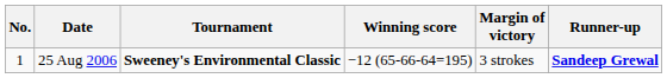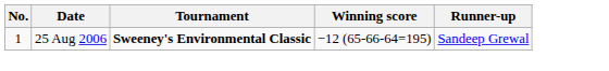- column: Margin of victory | 3 strokes
25 Aug 2006 | Runner-up: bold -> normal
